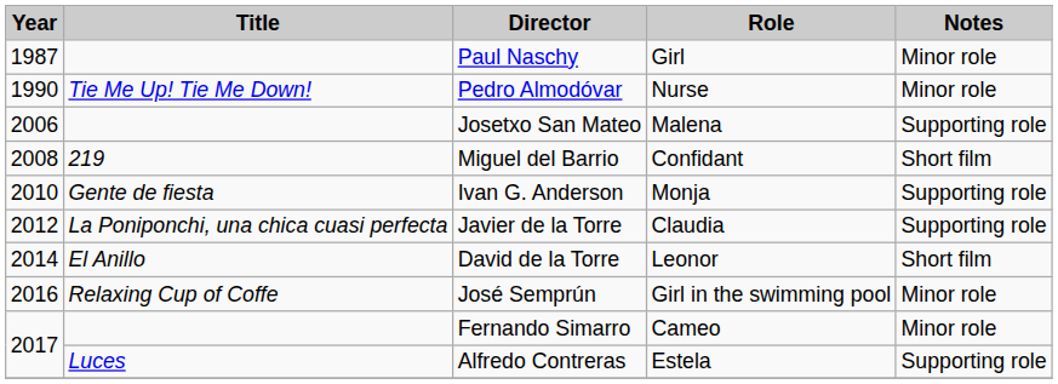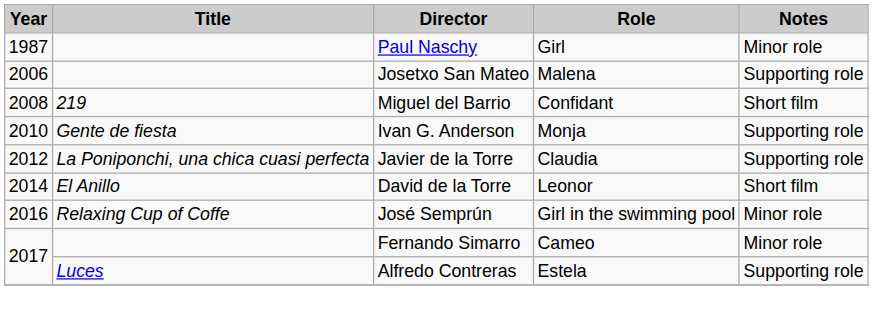- row: 1990 | Tie Me Up! Tie Me Down! | Pedro Almodóvar | Nurse | Minor role
